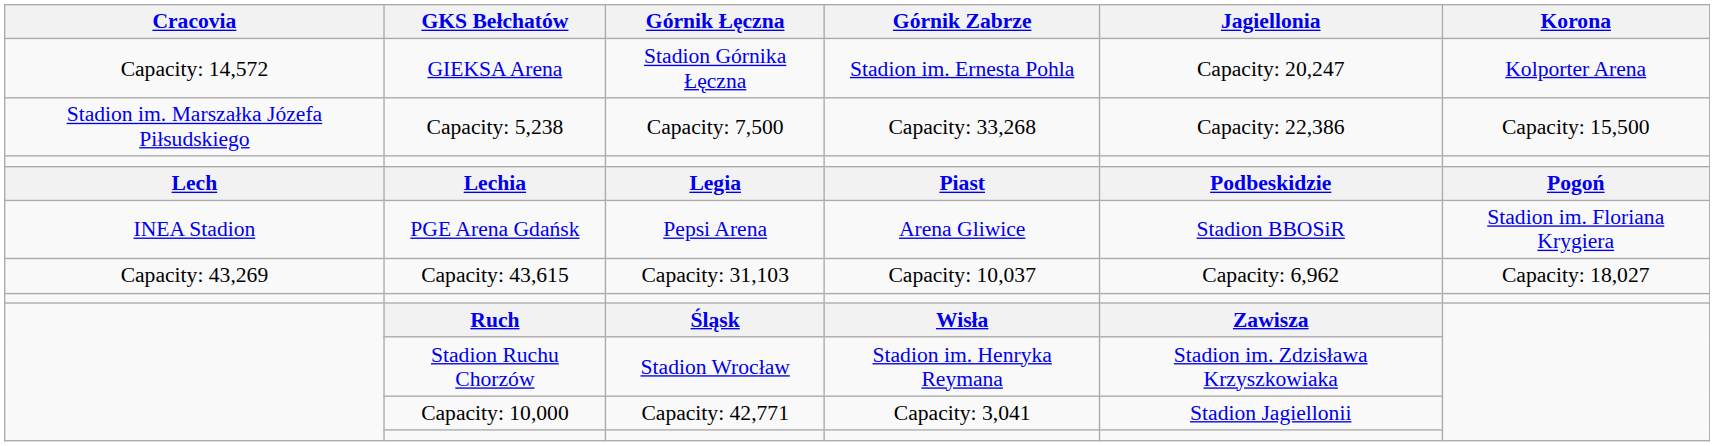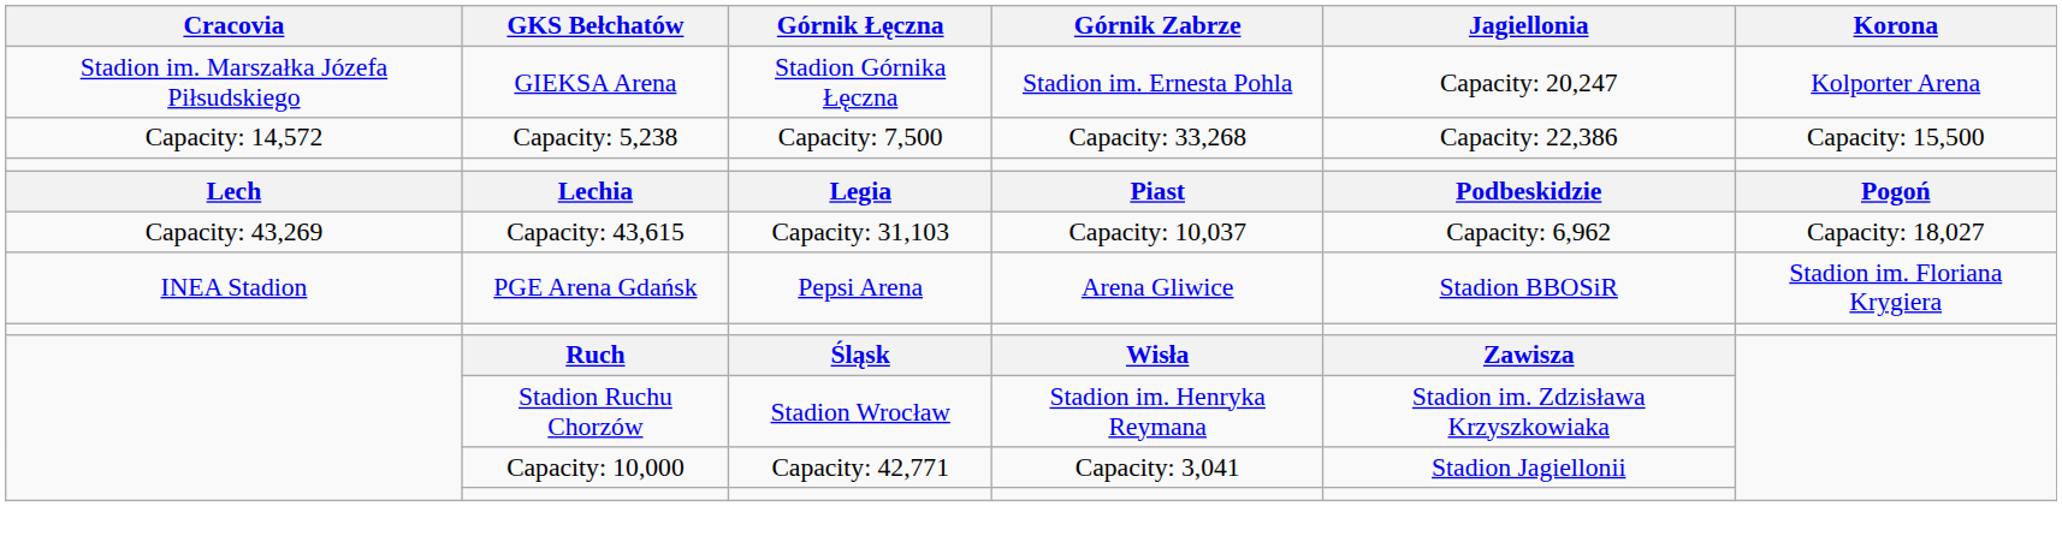GIEKSA Arena | Cracovia: Capacity: 14,572 -> Stadion im. Marszałka Józefa Piłsudskiego
Capacity: 5,238 | Cracovia: Stadion im. Marszałka Józefa Piłsudskiego -> Capacity: 14,572
rows swapped: PGE Arena Gdańsk <-> Capacity: 43,615
